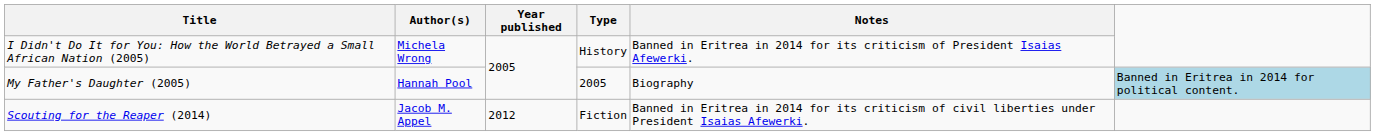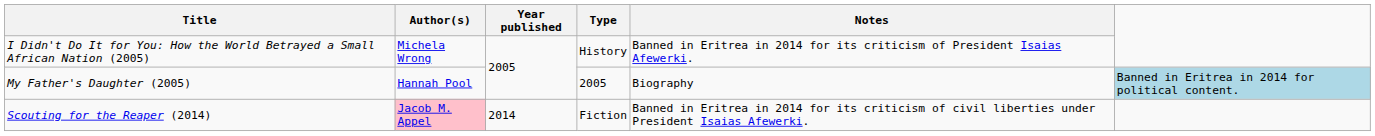Scouting for the Reaper (2014) | Author(s): no background -> pink background
Scouting for the Reaper (2014) | Year published: 2012 -> 2014
